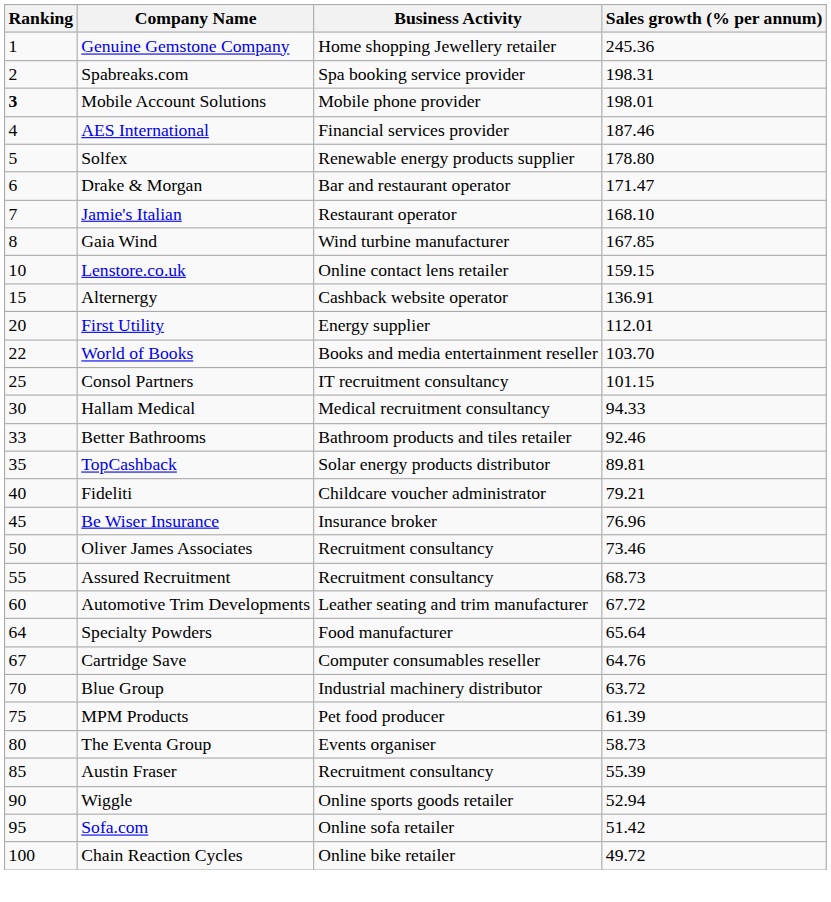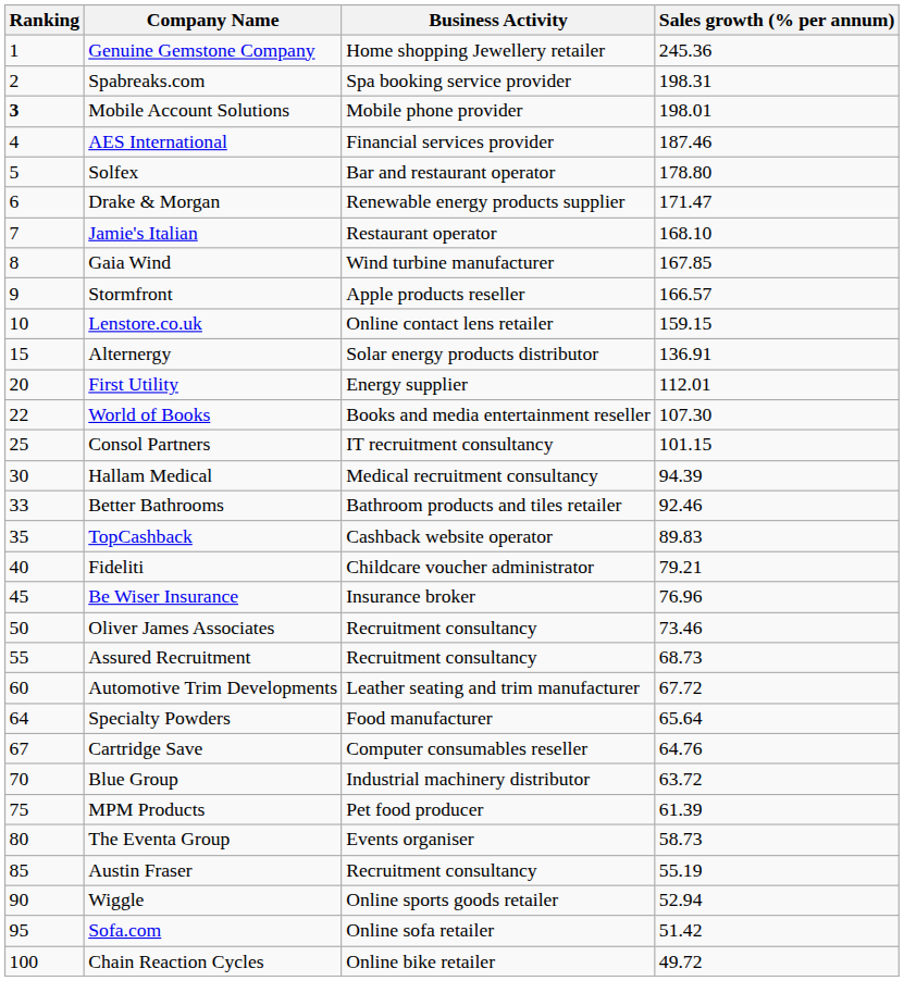Solfex | Business Activity: Renewable energy products supplier -> Bar and restaurant operator
Drake & Morgan | Business Activity: Bar and restaurant operator -> Renewable energy products supplier
+ row: 9 | Stormfront | Apple products reseller | 166.57
Alternergy | Business Activity: Cashback website operator -> Solar energy products distributor
World of Books | Sales growth (% per annum): 103.70 -> 107.30
Hallam Medical | Sales growth (% per annum): 94.33 -> 94.39
TopCashback | Business Activity: Solar energy products distributor -> Cashback website operator
TopCashback | Sales growth (% per annum): 89.81 -> 89.83
Austin Fraser | Sales growth (% per annum): 55.39 -> 55.19
